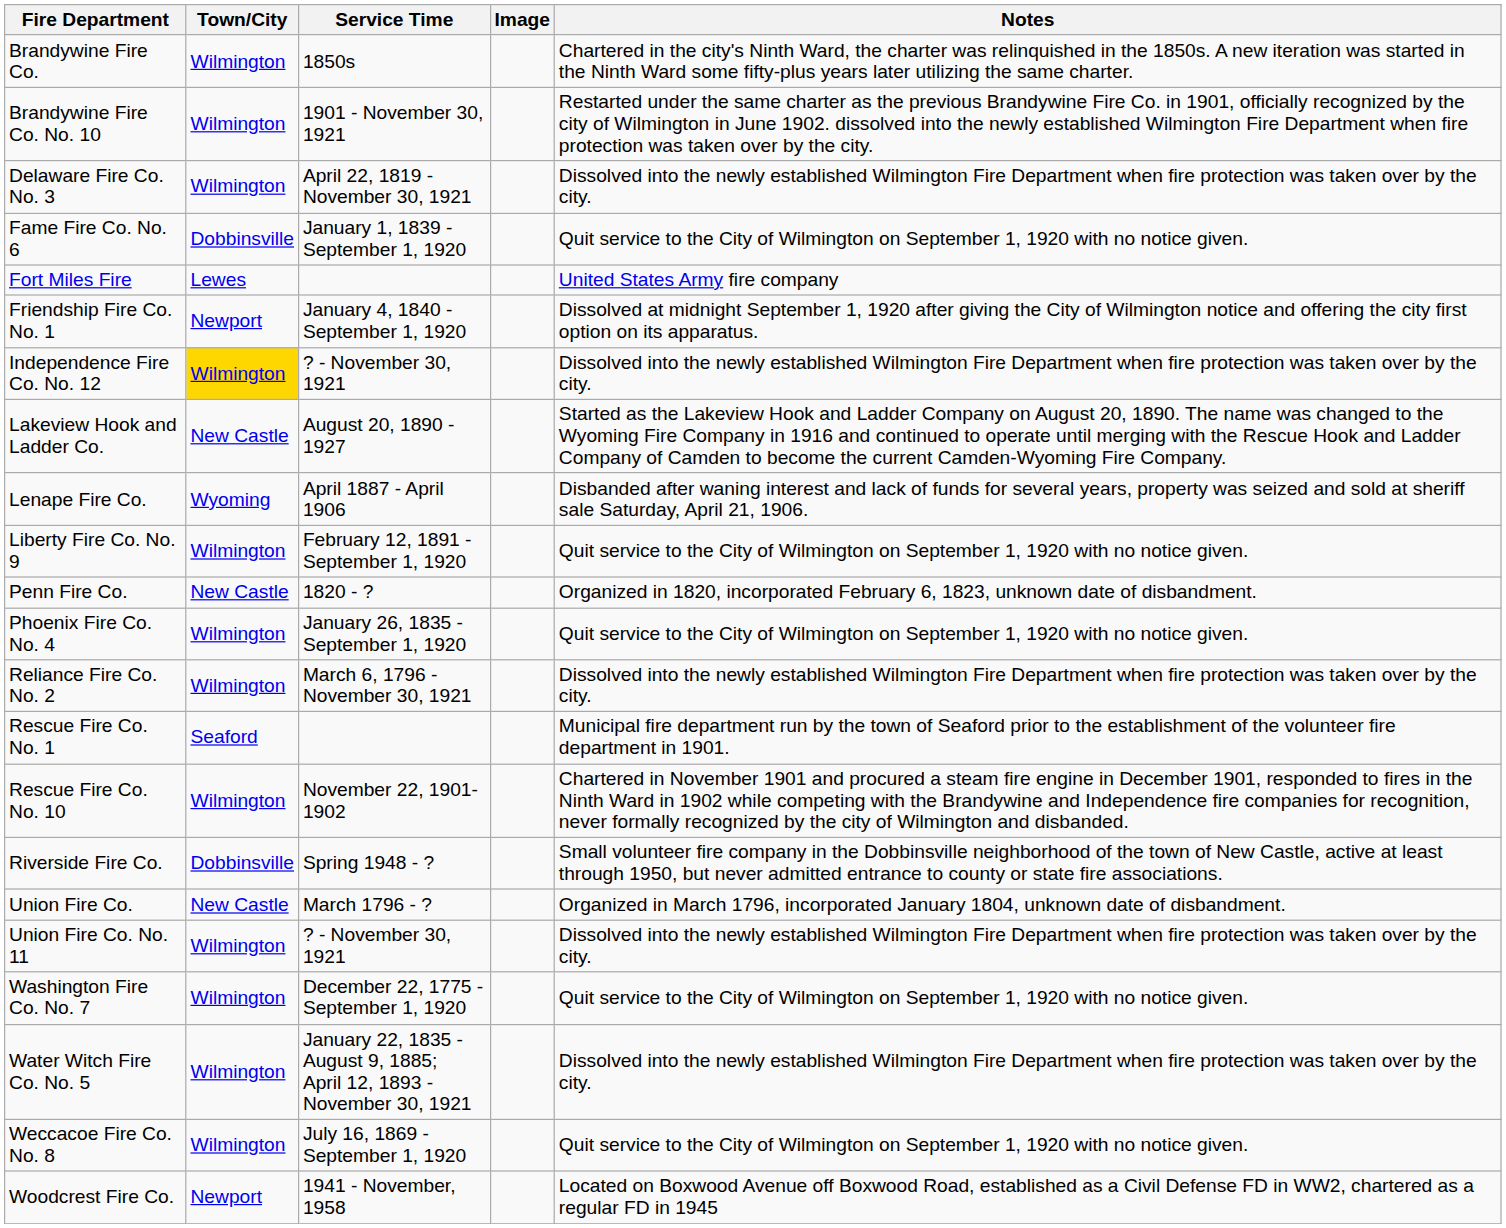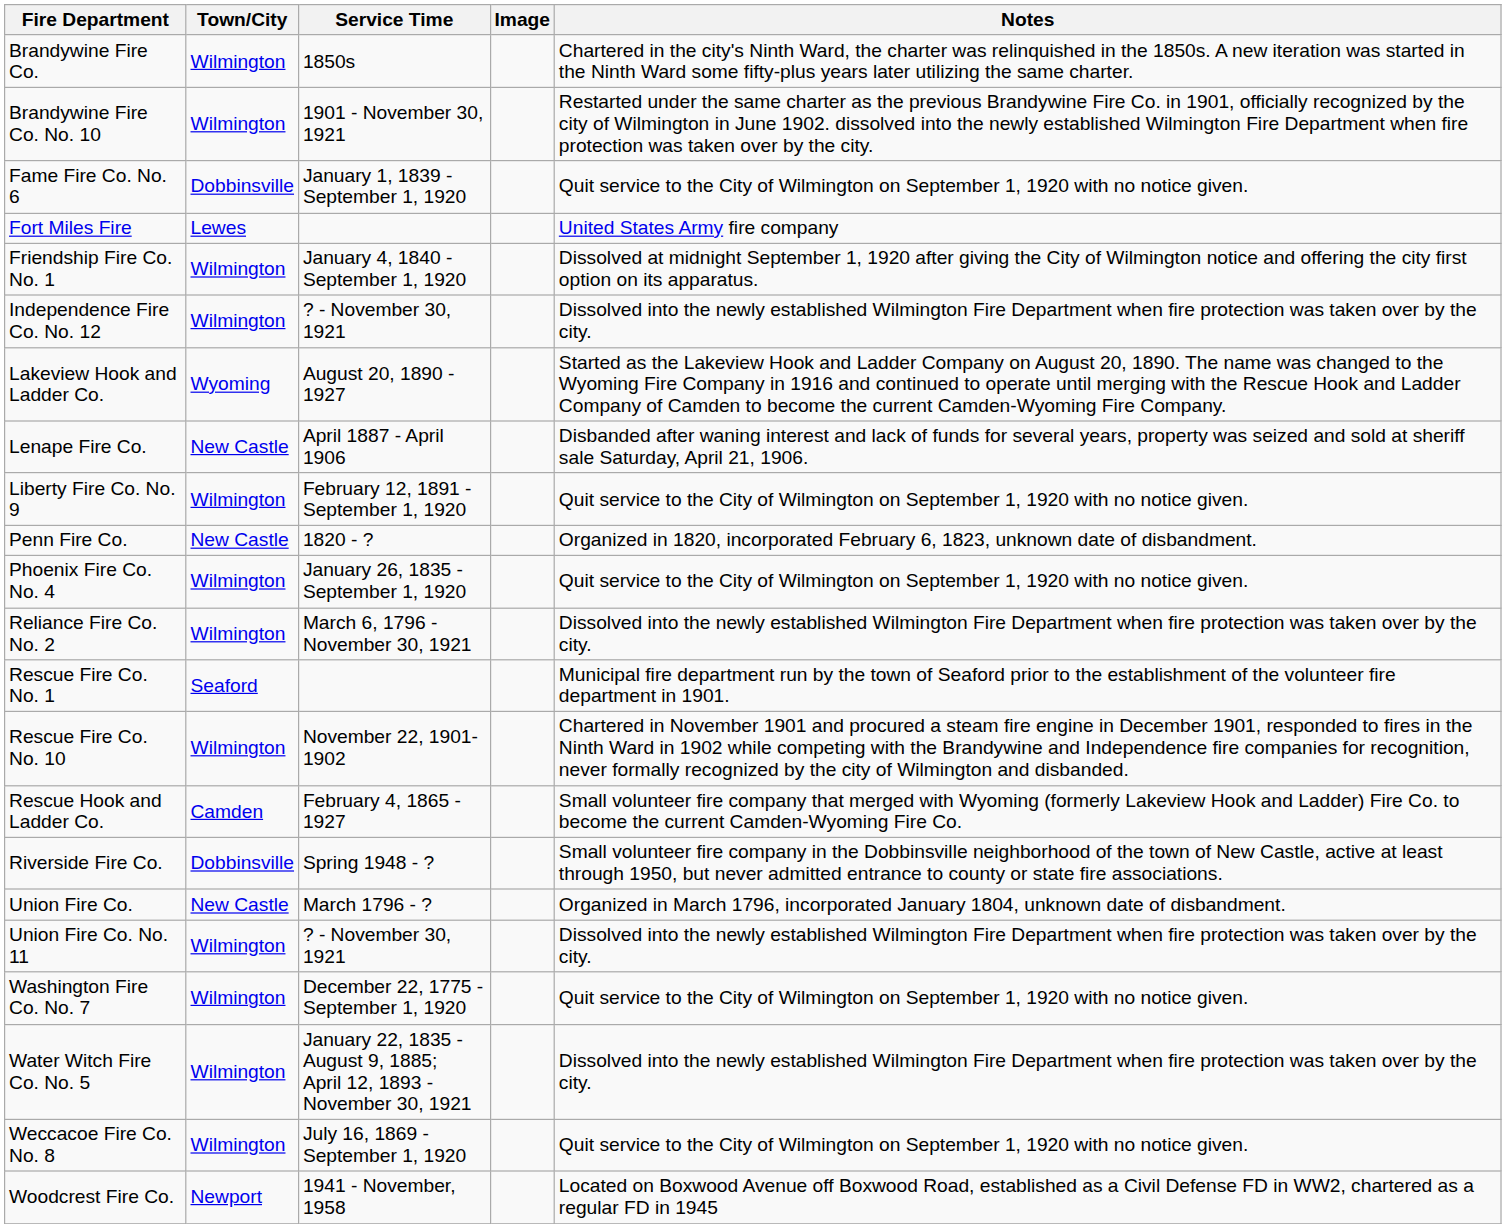- row: Delaware Fire Co. No. 3 | Wilmington | April 22, 1819 - November 30, 1921 | Dissolved into the newly established Wilmington Fire Department when fire protection was taken over by the city.
Friendship Fire Co. No. 1 | Town/City: Newport -> Wilmington
Independence Fire Co. No. 12 | Town/City: gold background -> no background
Lakeview Hook and Ladder Co. | Town/City: New Castle -> Wyoming
Lenape Fire Co. | Town/City: Wyoming -> New Castle
+ row: Rescue Hook and Ladder Co. | Camden | February 4, 1865 - 1927 | Small volunteer fire company that merged with Wyoming (formerly Lakeview Hook and Ladder) Fire Co. to become the current Camden-Wyoming Fire Co.
